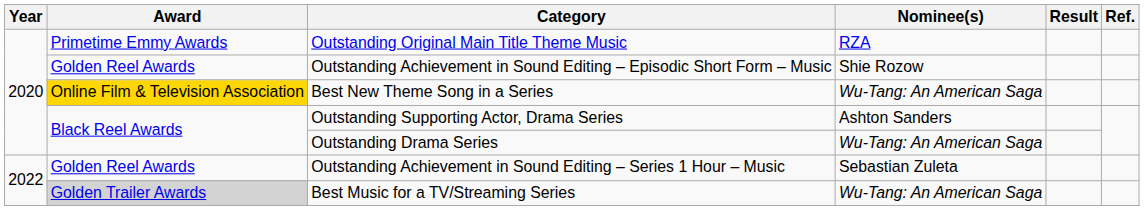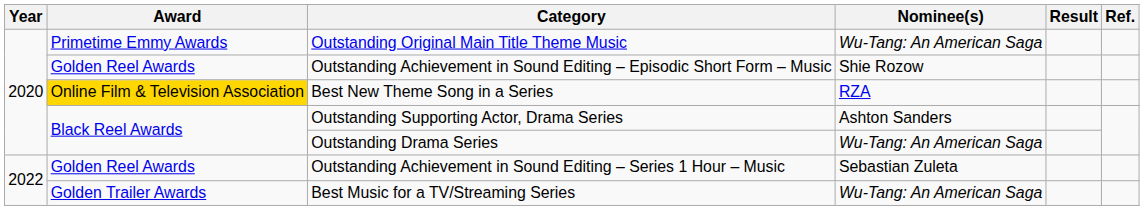Outstanding Original Main Title Theme Music | Nominee(s): RZA -> Wu-Tang: An American Saga
Best New Theme Song in a Series | Nominee(s): Wu-Tang: An American Saga -> RZA
Best Music for a TV/Streaming Series | Award: lightgrey background -> no background
